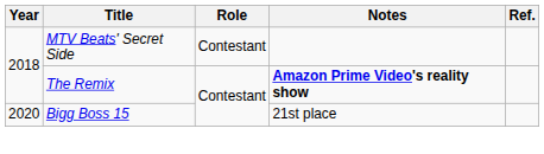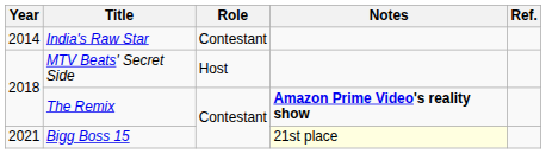+ row: 2014 | India's Raw Star | Contestant
MTV Beats' Secret Side | Role: Contestant -> Host
Bigg Boss 15 | Year: 2020 -> 2021
Bigg Boss 15 | Notes: no background -> lightyellow background
